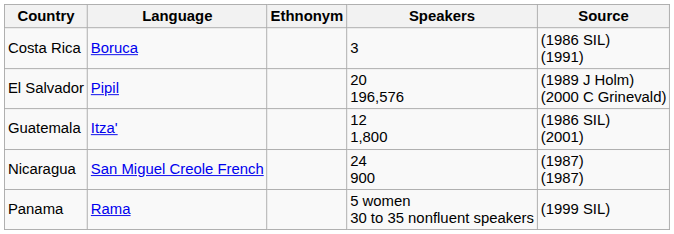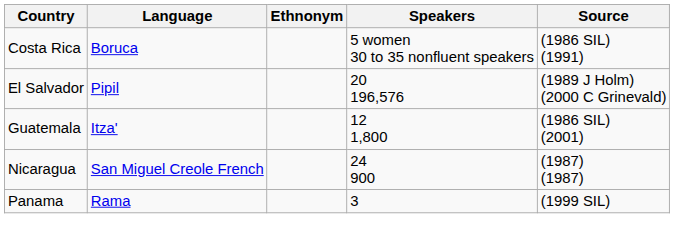Costa Rica | Speakers: 3 -> 5 women 30 to 35 nonfluent speakers
Panama | Speakers: 5 women 30 to 35 nonfluent speakers -> 3
